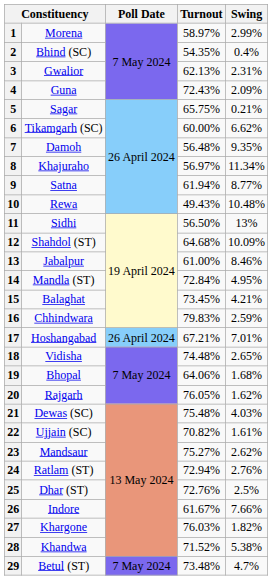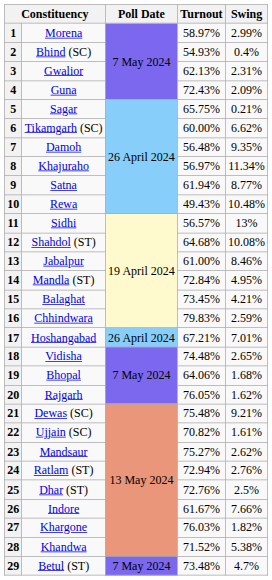2 | Turnout: 54.35% -> 54.93%
11 | Turnout: 56.50% -> 56.57%
12 | Swing: 10.09% -> 10.08%
21 | Swing: 4.03% -> 9.21%
